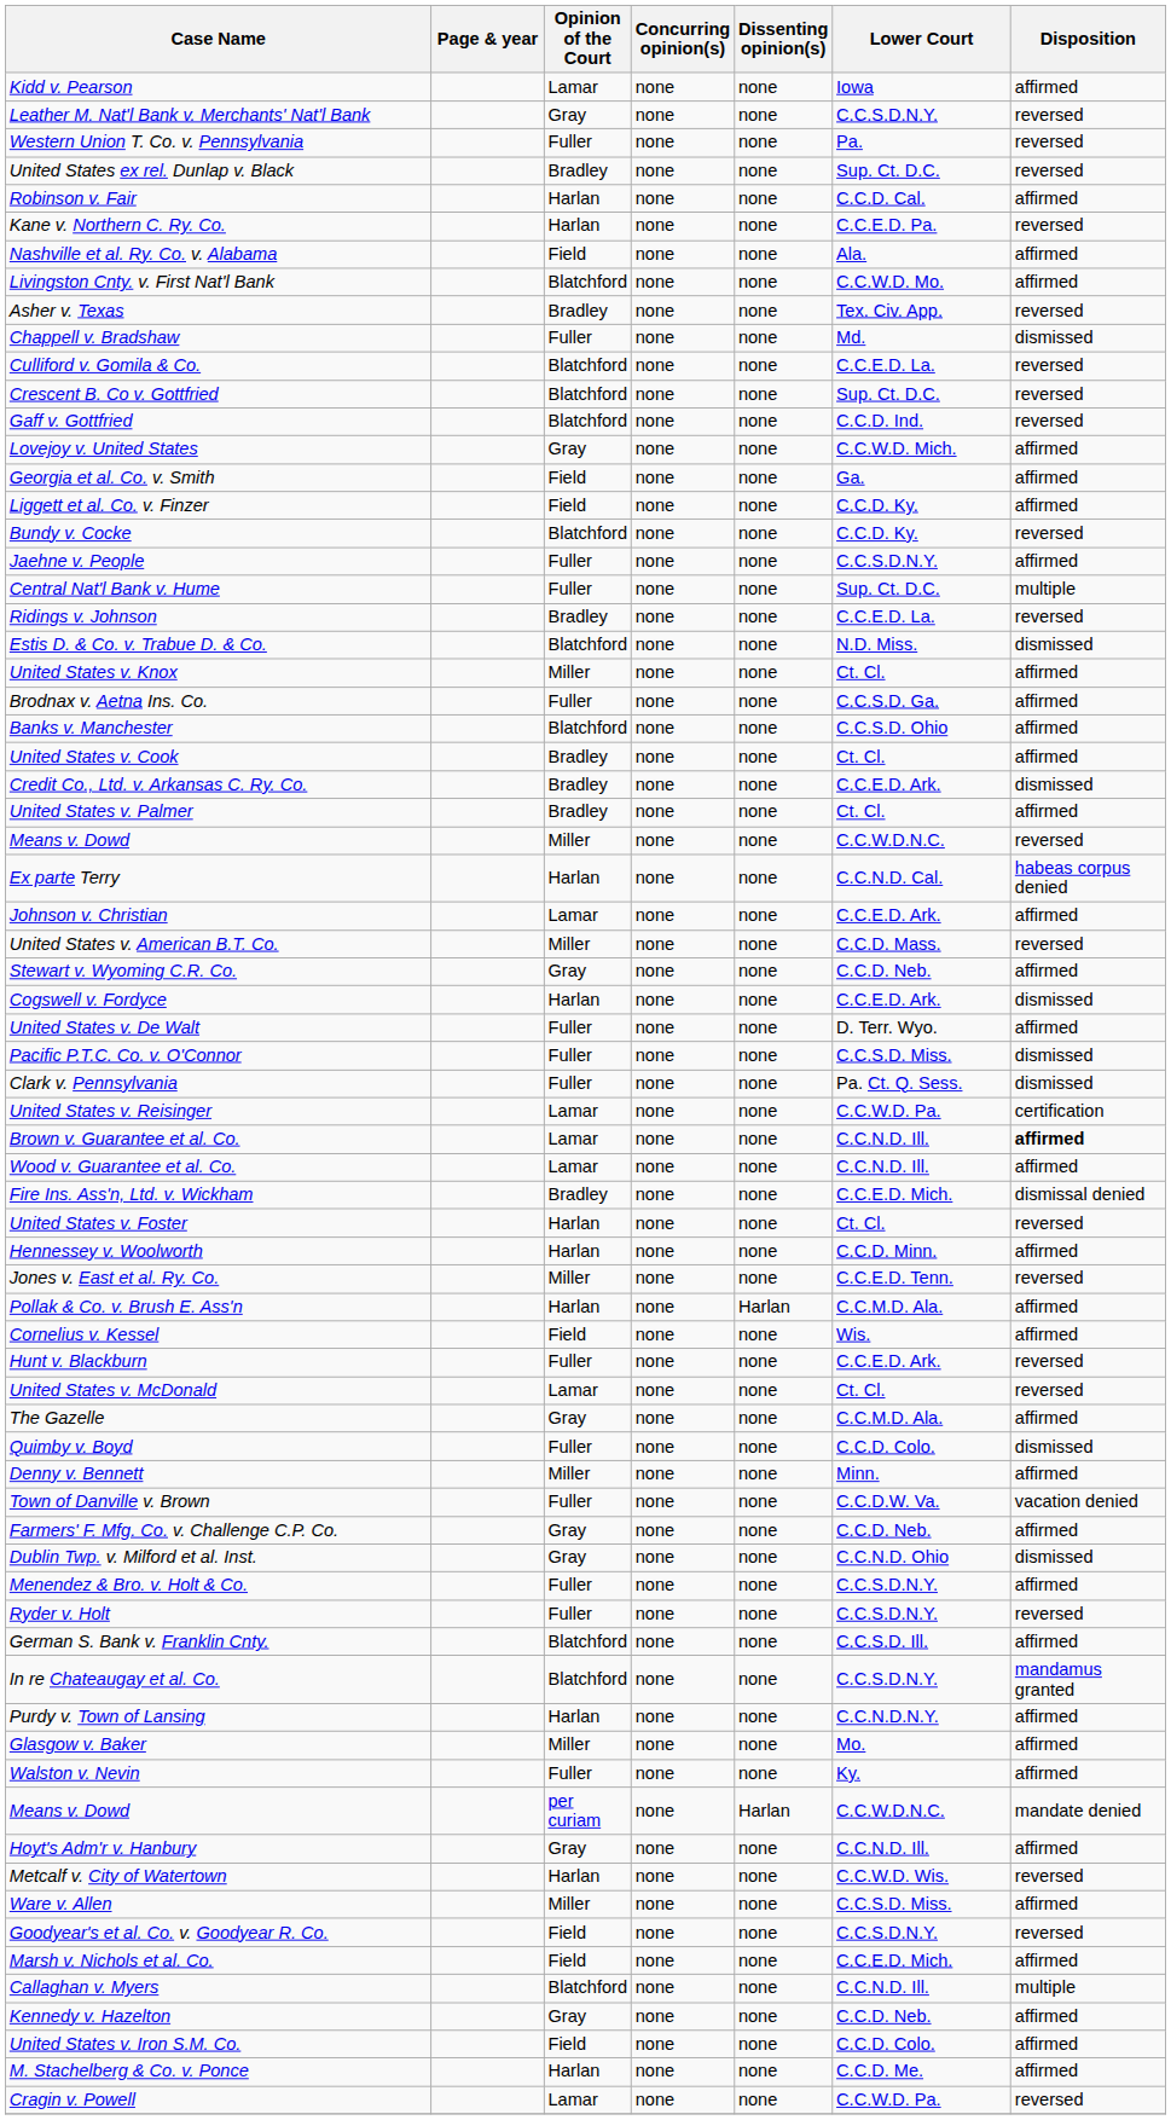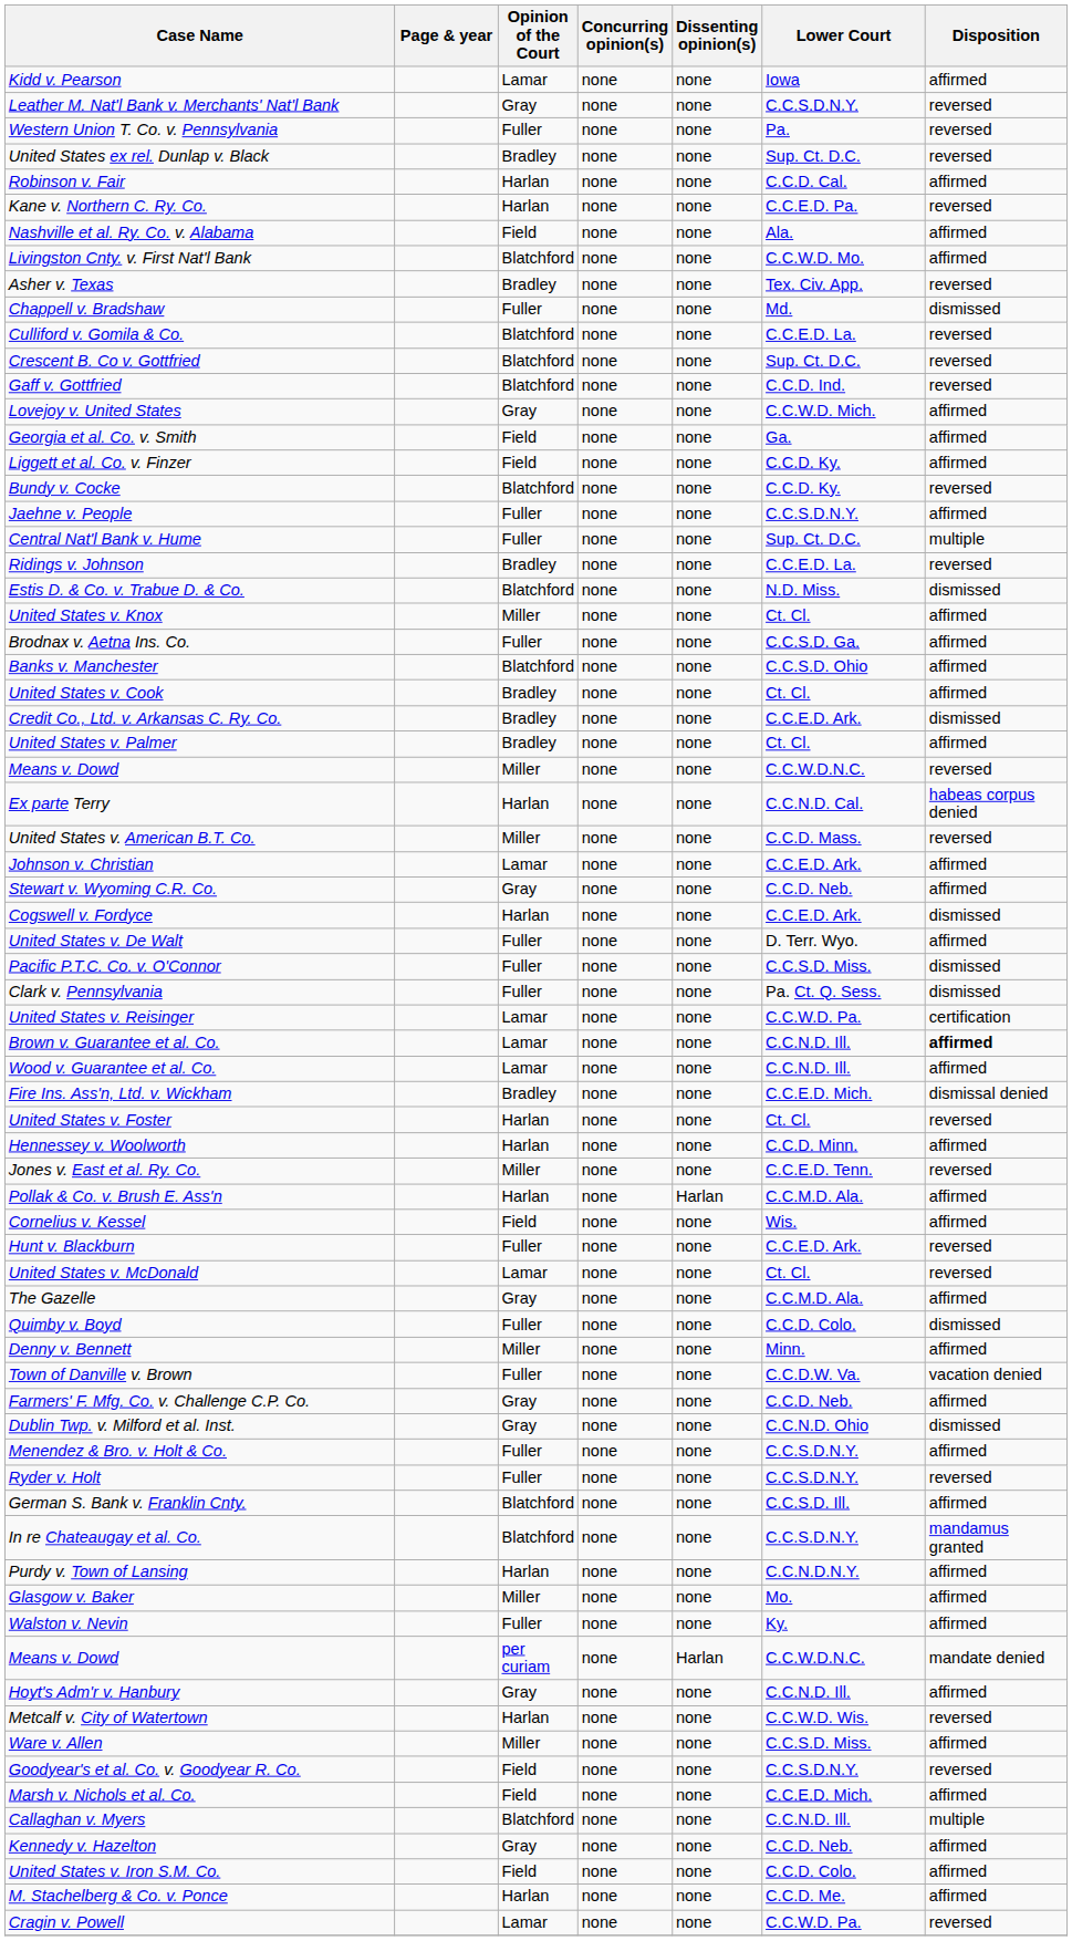rows swapped: United States v. American B.T. Co. <-> Johnson v. Christian
